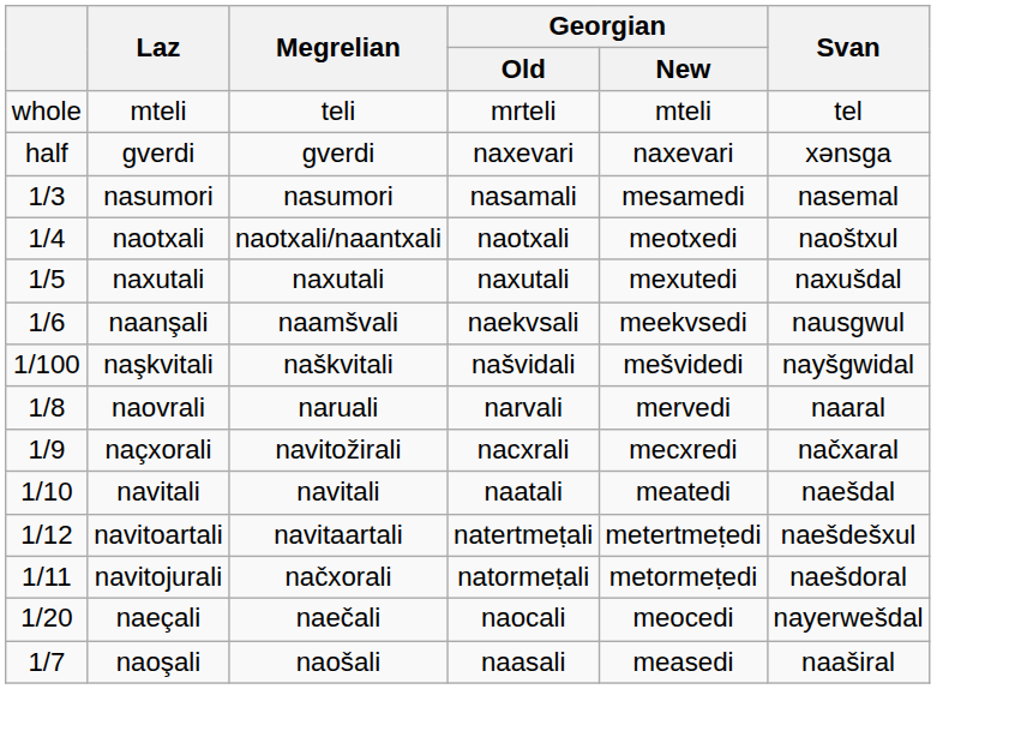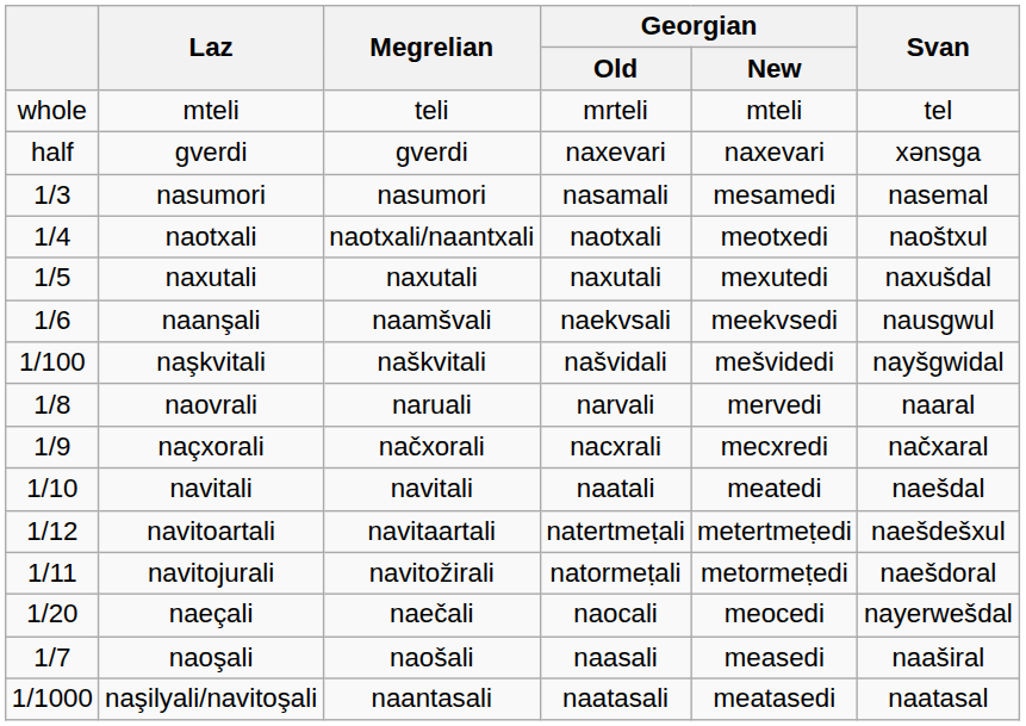naçxorali | Megrelian: navitožirali -> načxorali
navitojurali | Megrelian: načxorali -> navitožirali
+ row: 1/1000 | naşilyali/navitoşali | naantasali | naatasali | meatasedi | naatasal
